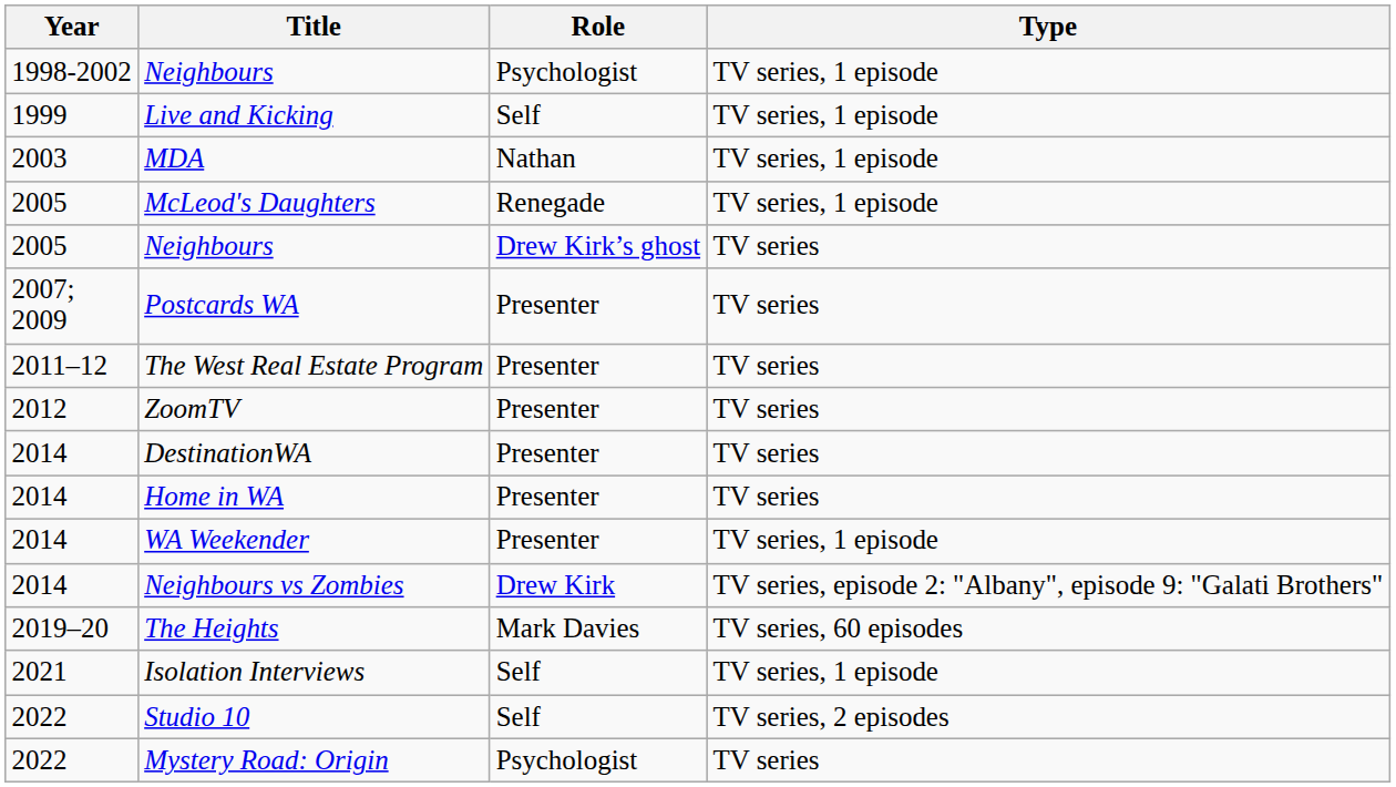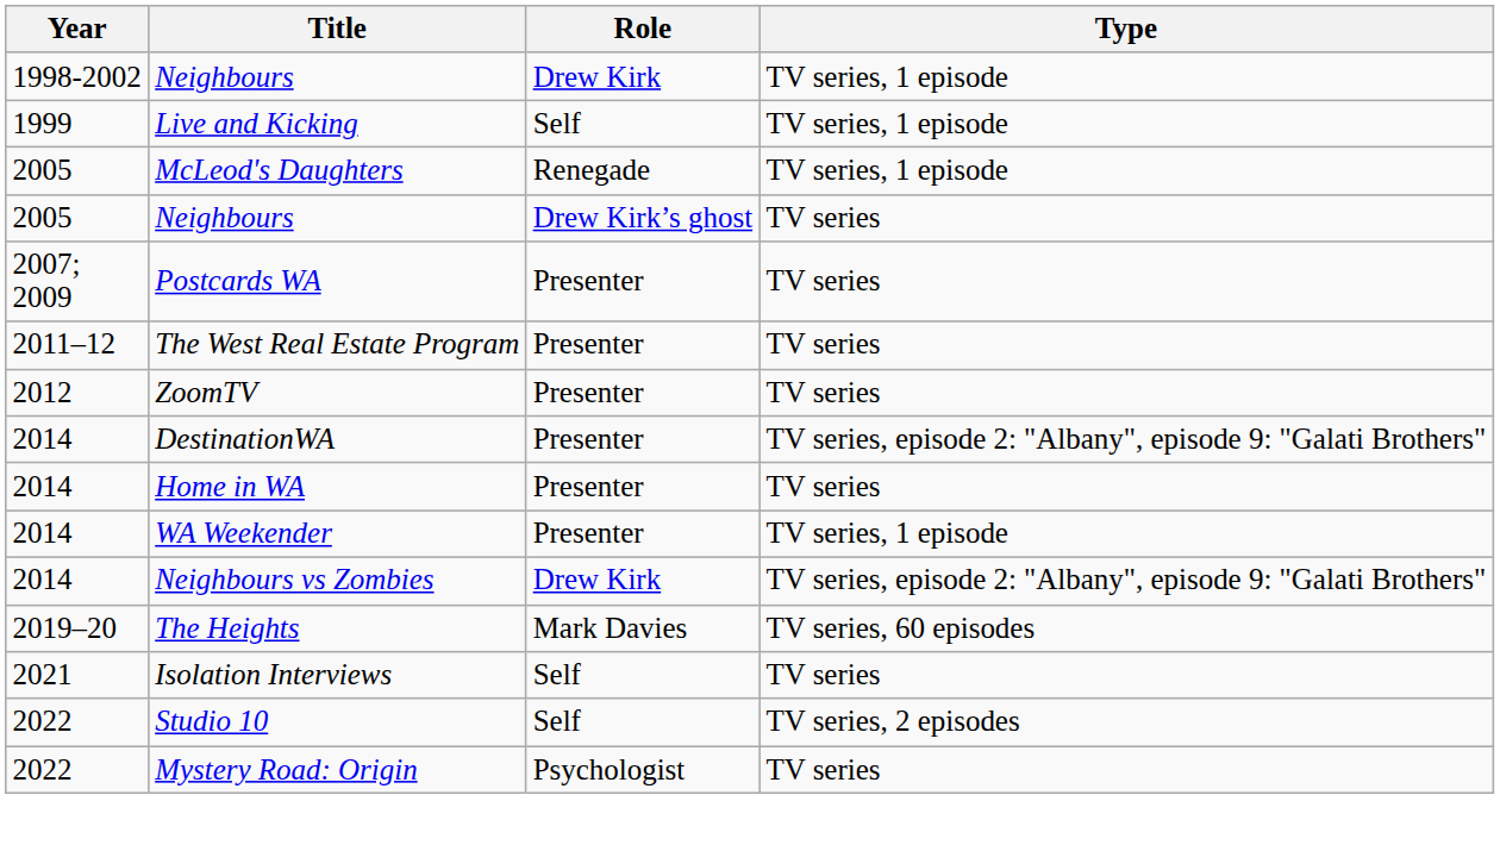1998-2002 / Neighbours | Role: Psychologist -> Drew Kirk
- row: 2003 | MDA | Nathan | TV series, 1 episode
DestinationWA | Type: TV series -> TV series, episode 2: "Albany", episode 9: "Galati Brothers"
Isolation Interviews | Type: TV series, 1 episode -> TV series
